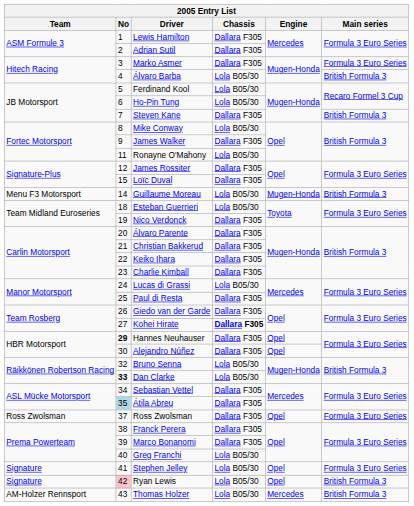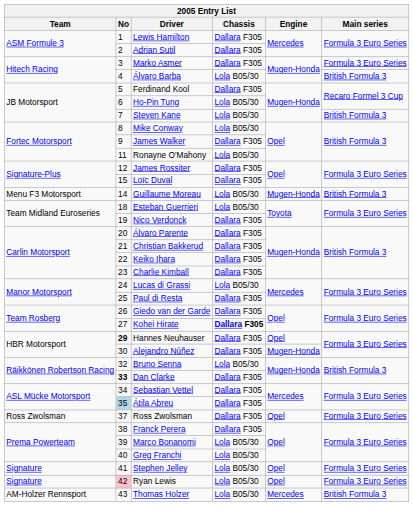Ferdinand Kool | Chassis: Lola B05/30 -> Dallara F305
Steven Kane | Chassis: Dallara F305 -> Lola B05/30
Alejandro Núñez | Engine: Opel -> Mugen-Honda
Dan Clarke | Chassis: Lola B05/30 -> Dallara F305
Marco Bonanomi | Chassis: Dallara F305 -> Lola B05/30
Ryan Lewis | Main series: British Formula 3 -> Formula 3 Euro Series
